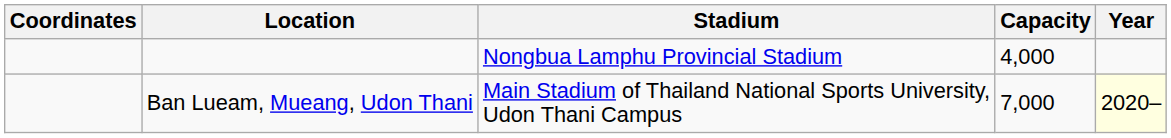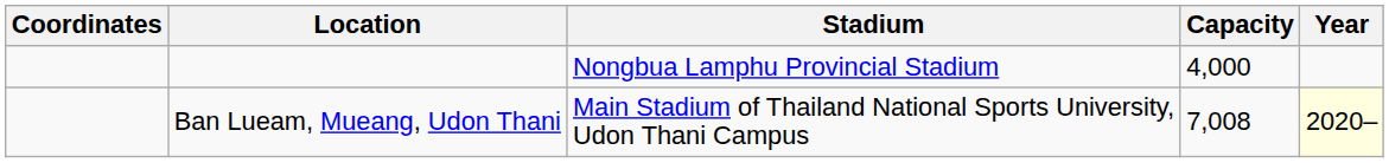Ban Lueam, Mueang, Udon Thani | Capacity: 7,000 -> 7,008
